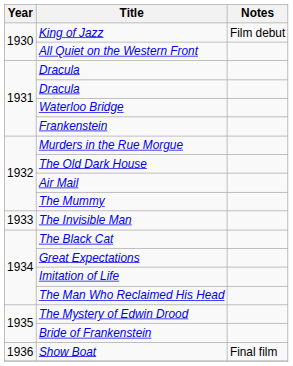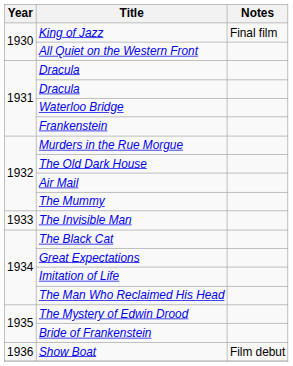King of Jazz | Notes: Film debut -> Final film
Show Boat | Notes: Final film -> Film debut
